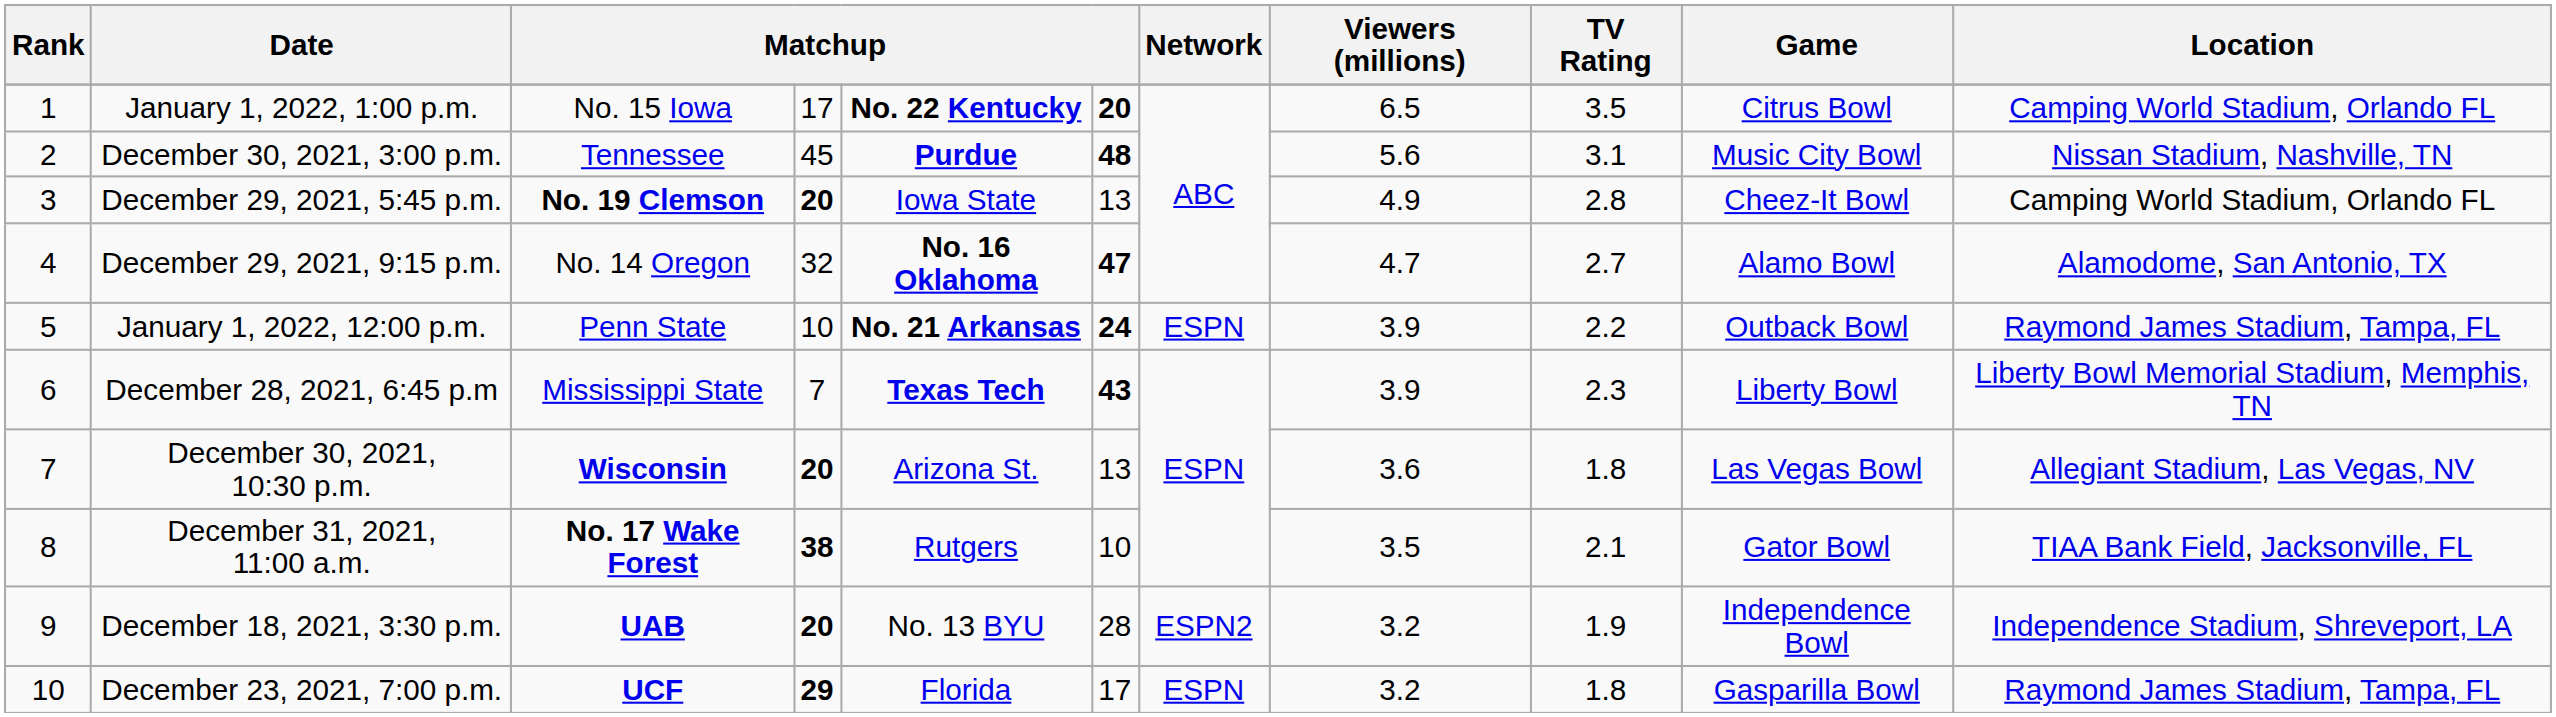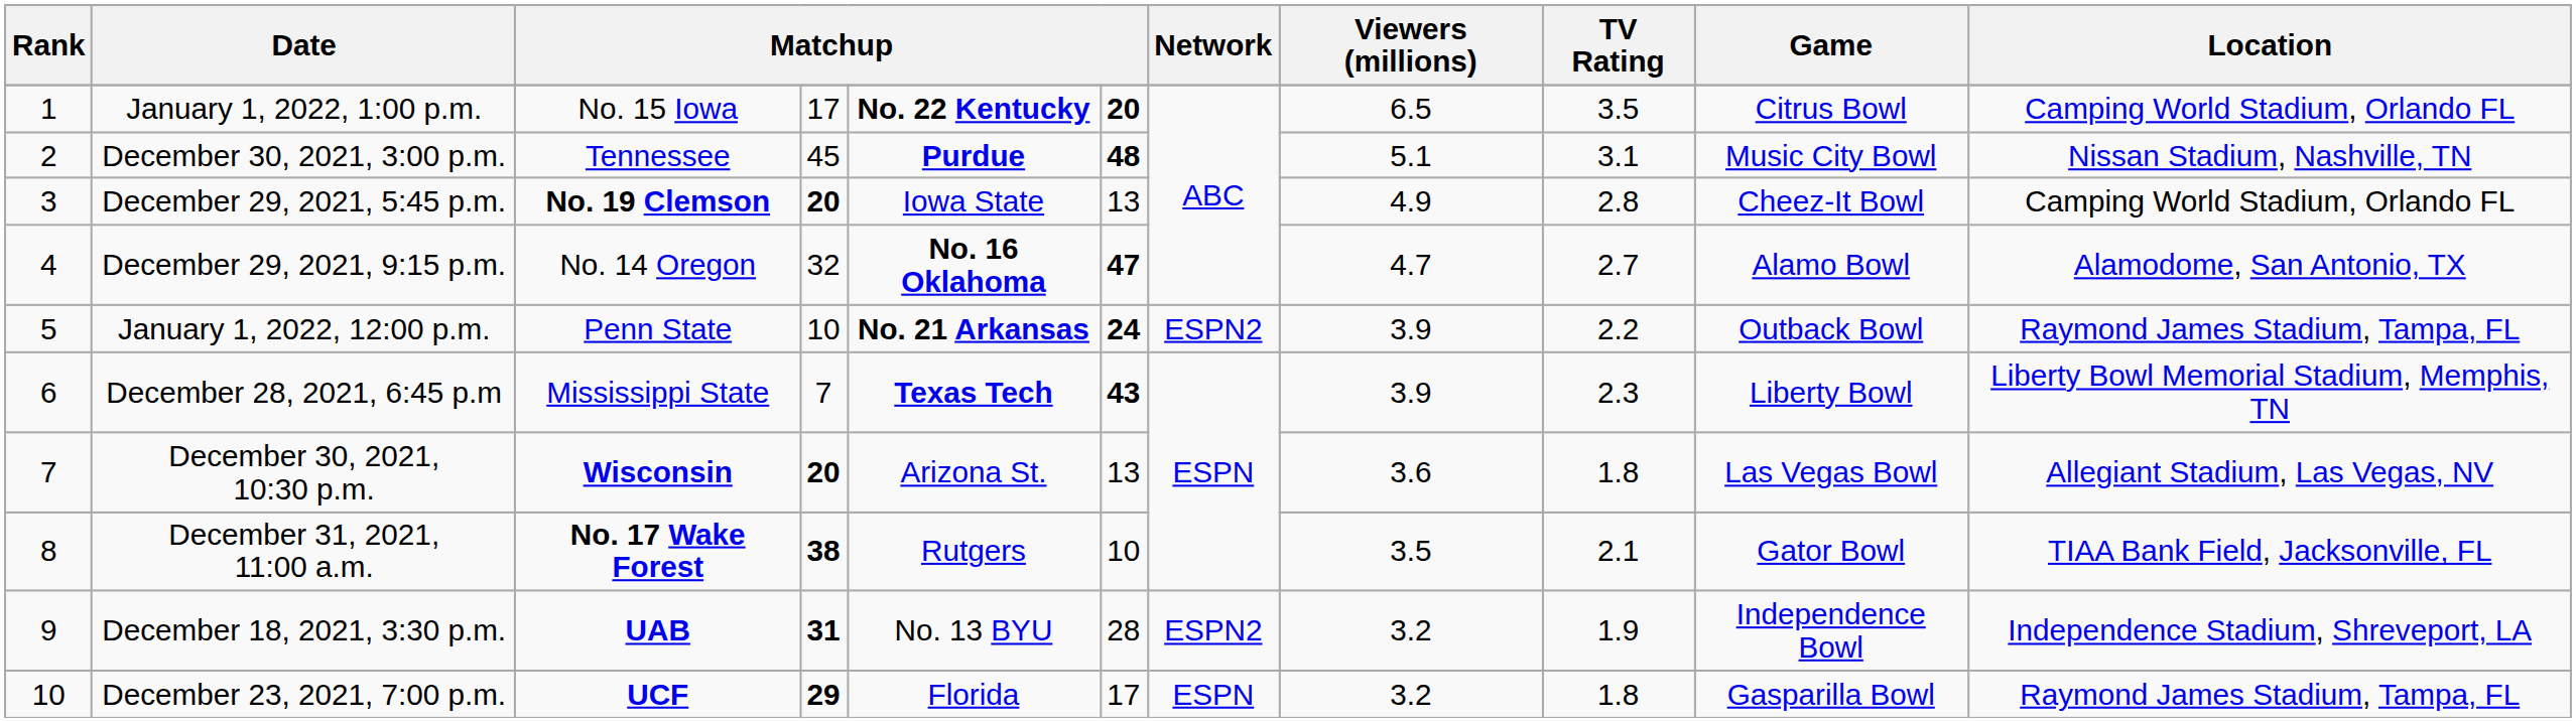December 30, 2021, 3:00 p.m. | Viewers (millions): 5.6 -> 5.1
January 1, 2022, 12:00 p.m. | Network: ESPN -> ESPN2
December 18, 2021, 3:30 p.m. | column 4: 20 -> 31
